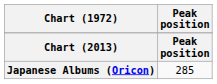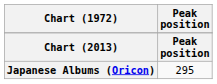Japanese Albums (Oricon) | Peak position: 285 -> 295
